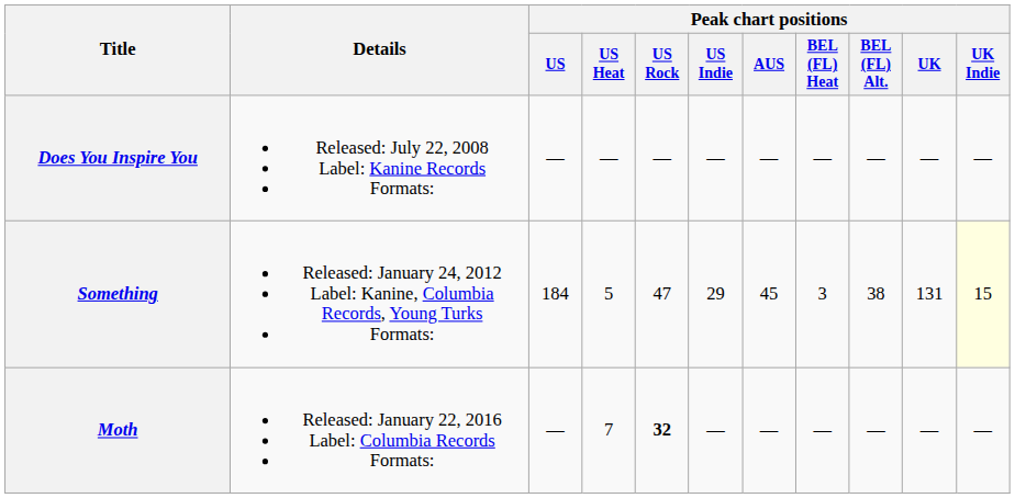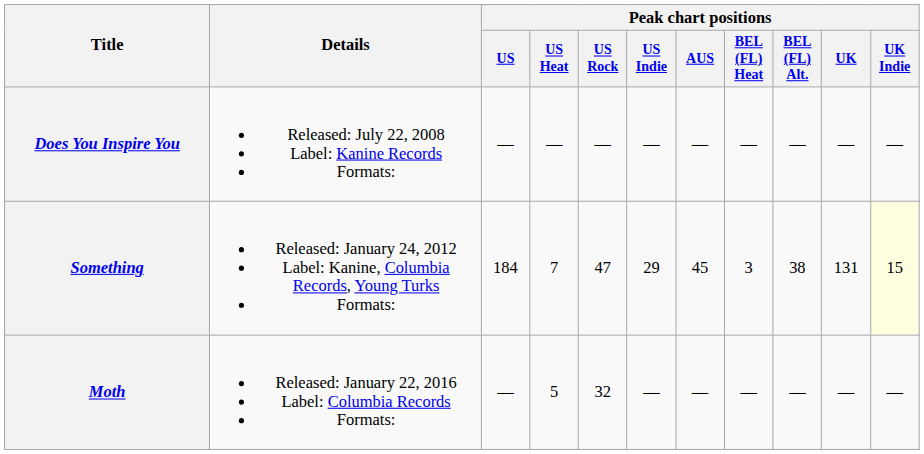Something | Peak chart positions / US Heat: 5 -> 7
Moth | Peak chart positions / US Heat: 7 -> 5
Moth | Peak chart positions / US Rock: bold -> normal
